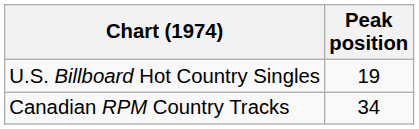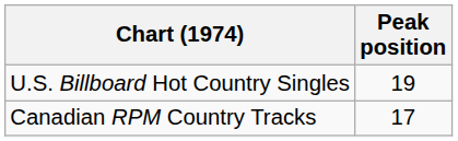Canadian RPM Country Tracks | Peak position: 34 -> 17
